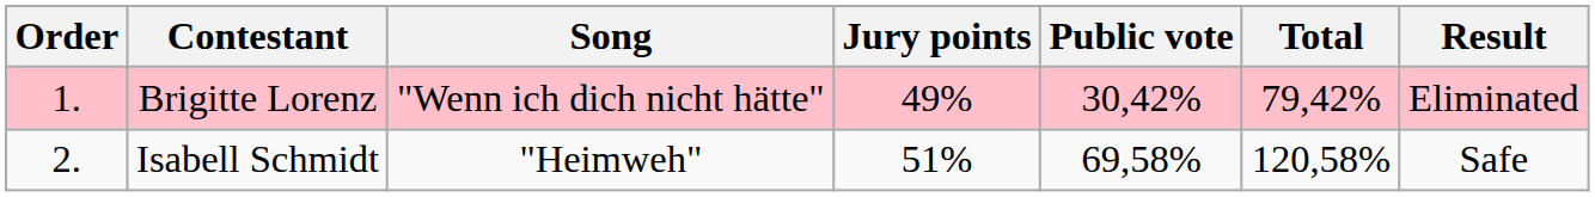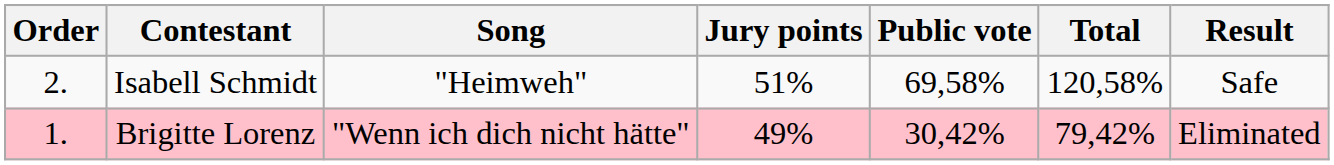rows swapped: Brigitte Lorenz <-> Isabell Schmidt
